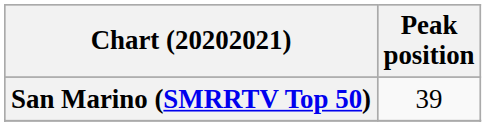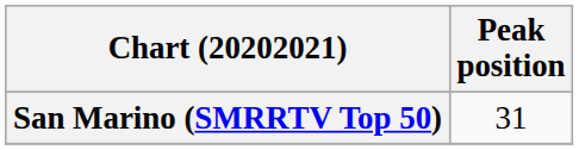San Marino (SMRRTV Top 50) | Peak position: 39 -> 31
